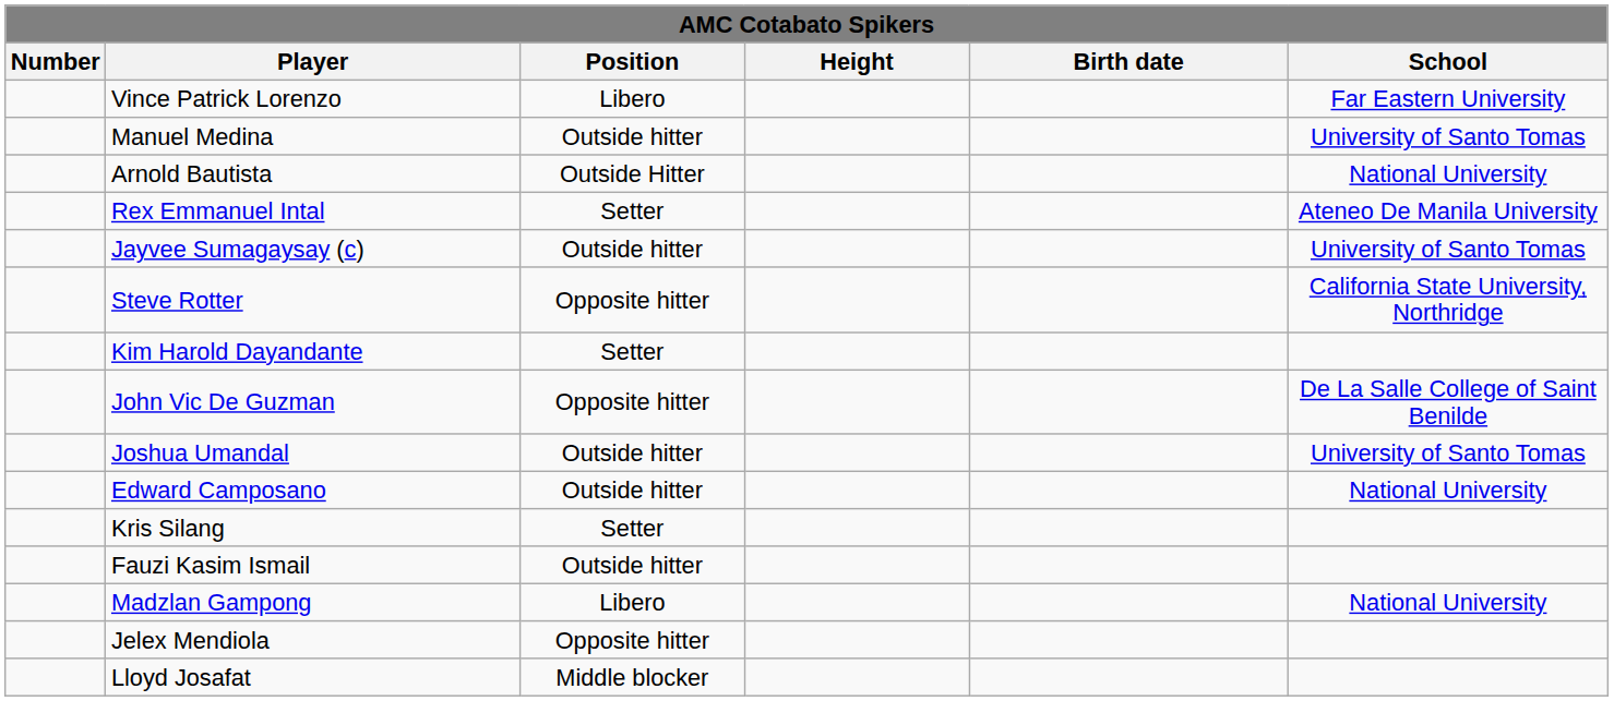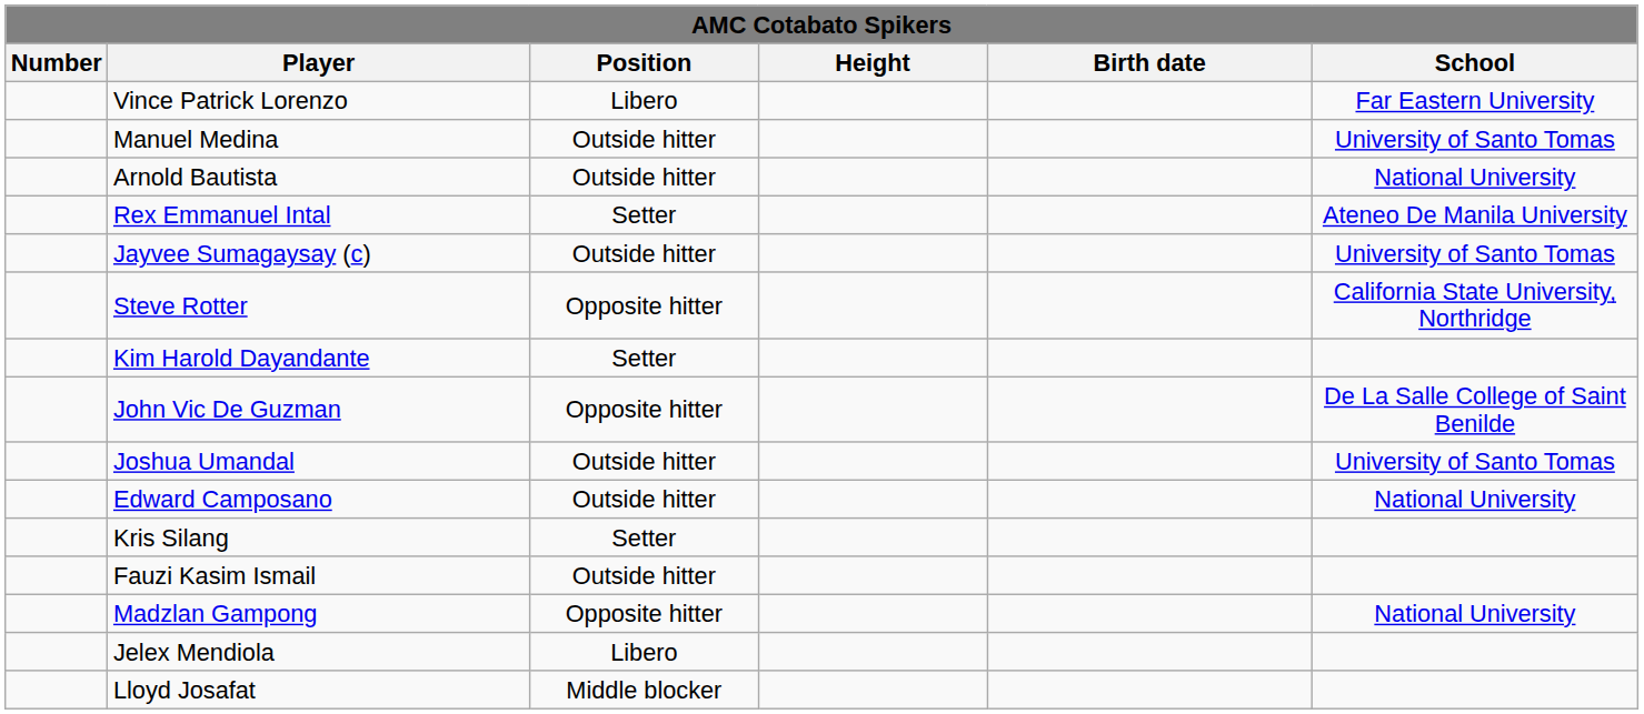Arnold Bautista | Position: Outside Hitter -> Outside hitter
Madzlan Gampong | Position: Libero -> Opposite hitter
Jelex Mendiola | Position: Opposite hitter -> Libero
